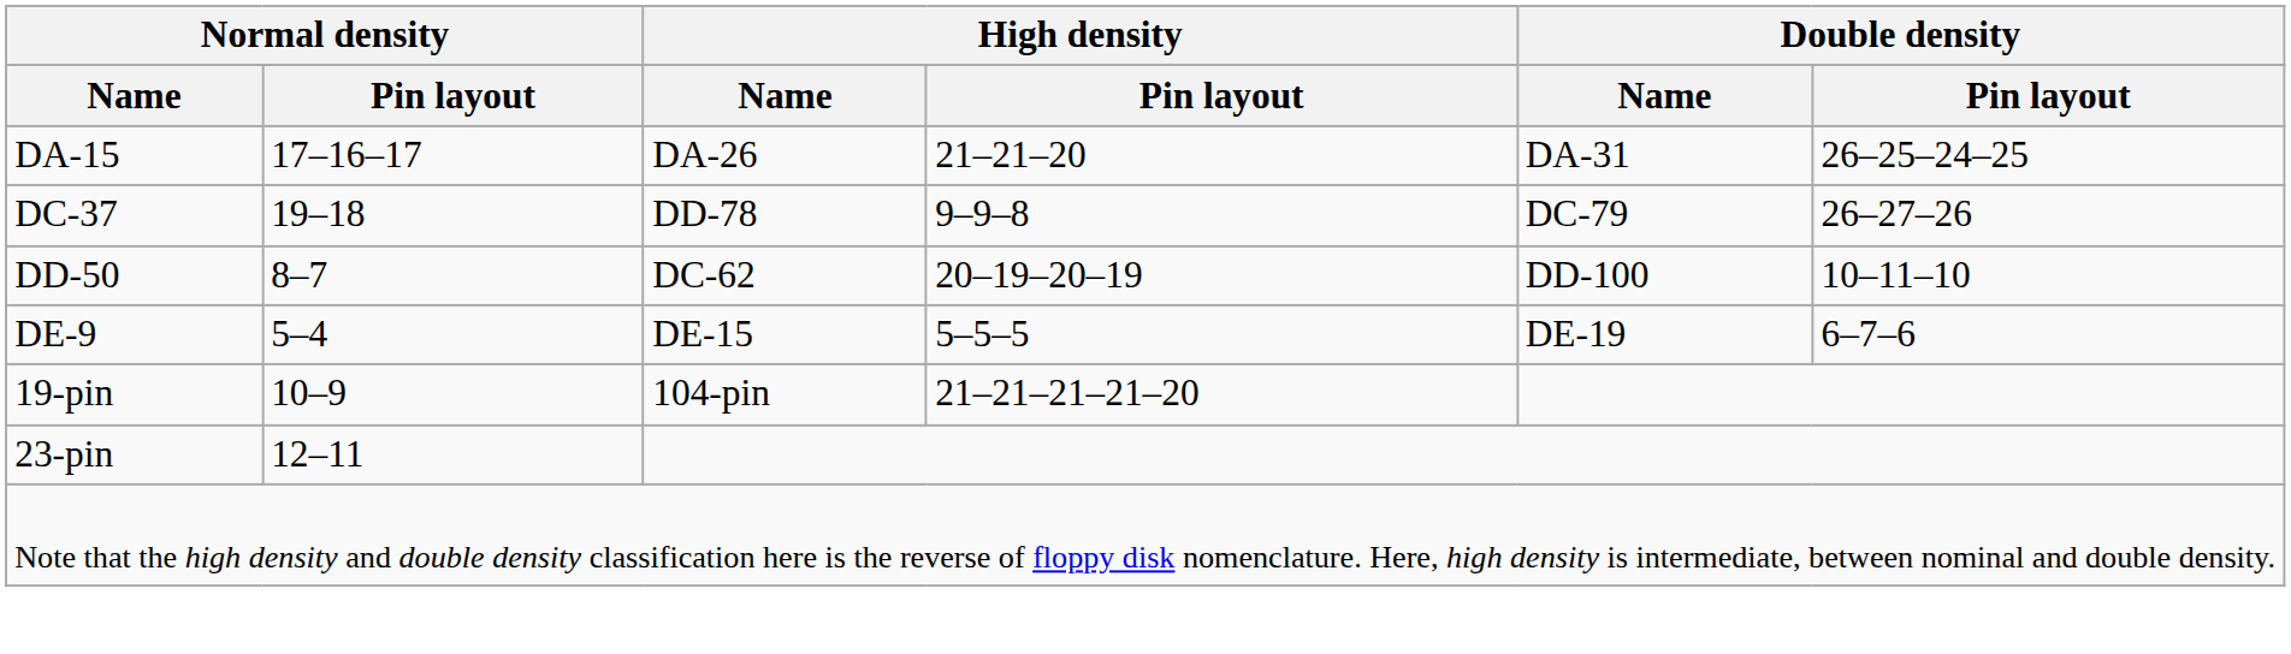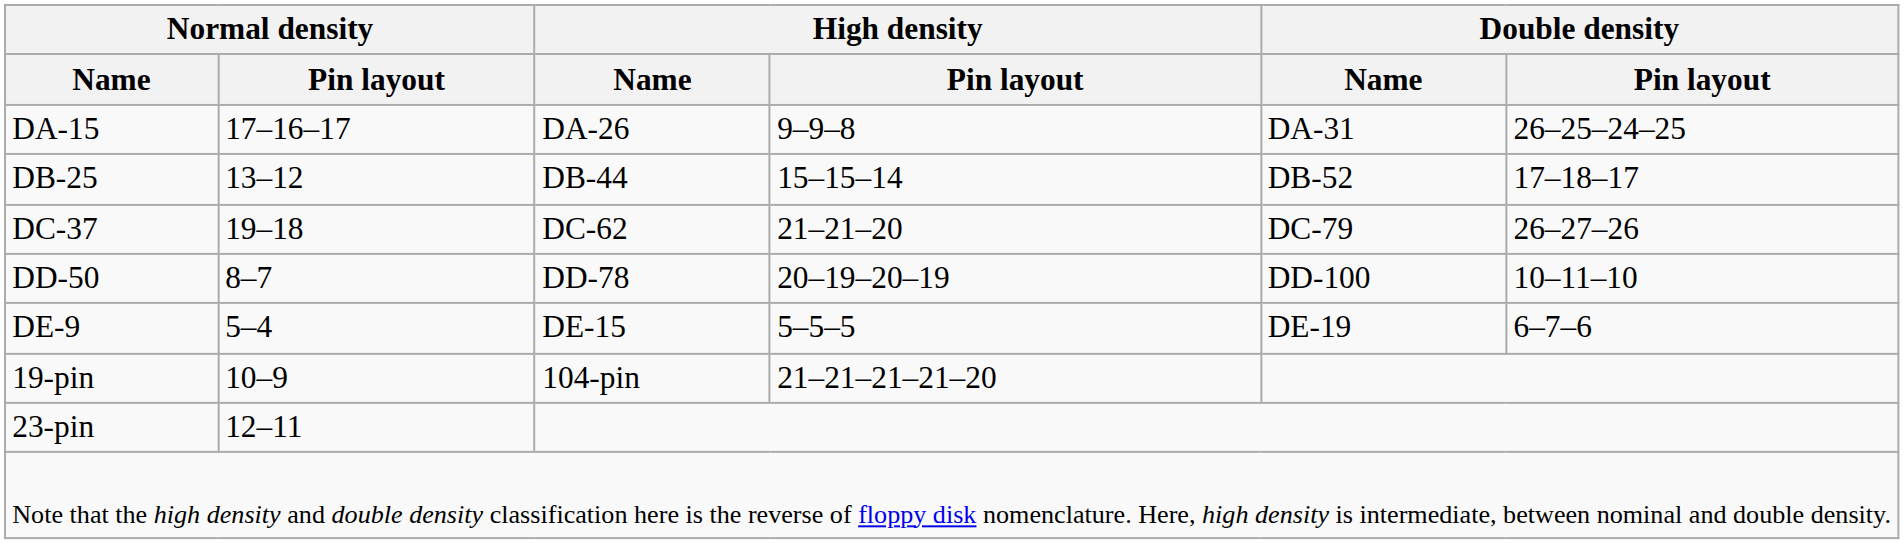DA-15 | High density / Pin layout: 21–21–20 -> 9–9–8
+ row: DB-25 | 13–12 | DB-44 | 15–15–14 | DB-52 | 17–18–17
DC-37 | High density / Name: DD-78 -> DC-62
DC-37 | High density / Pin layout: 9–9–8 -> 21–21–20
DD-50 | High density / Name: DC-62 -> DD-78
